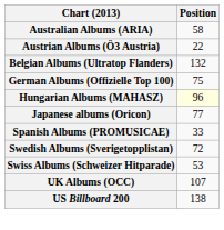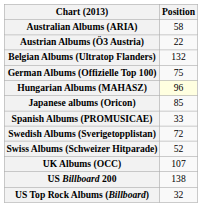Japanese albums (Oricon) | Position: 77 -> 85
Swiss Albums (Schweizer Hitparade) | Position: 53 -> 52
+ row: US Top Rock Albums (Billboard) | 32
